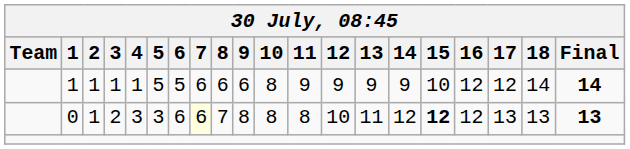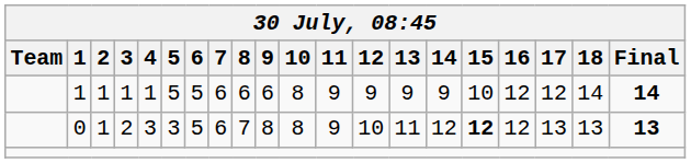0 | 6: 6 -> 5
0 | 7: lightyellow background -> no background
0 | 11: 8 -> 9
